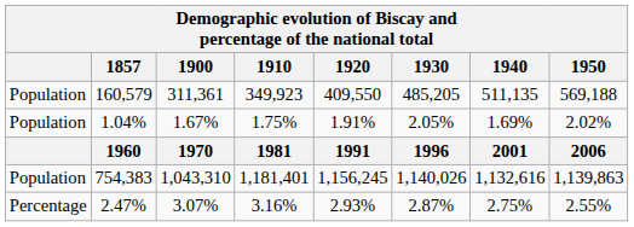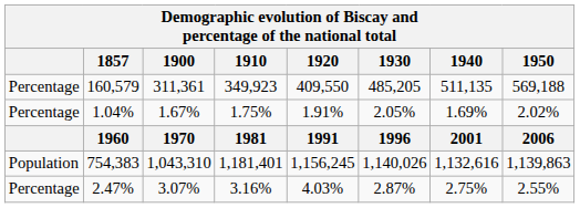160,579 | column 1: Population -> Percentage
1.04% | column 1: Population -> Percentage
2.47% | 1920: 2.93% -> 4.03%
